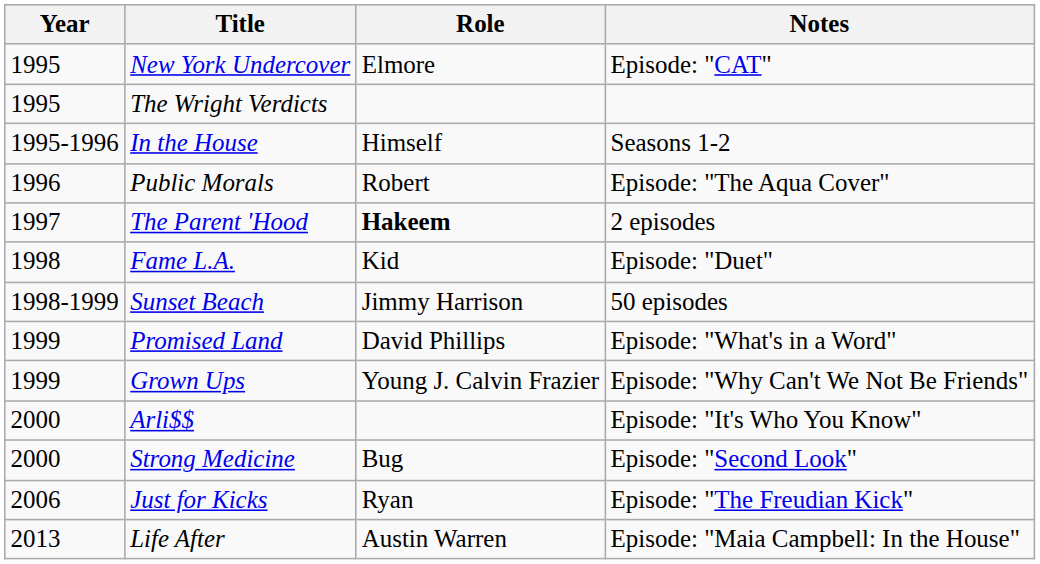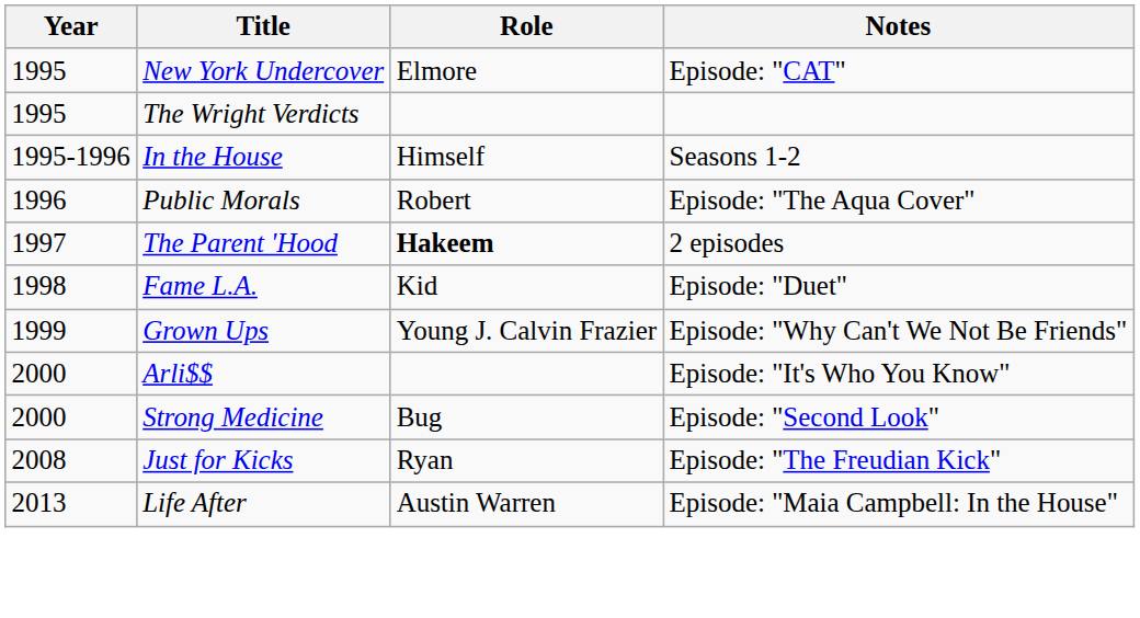- row: 1998-1999 | Sunset Beach | Jimmy Harrison | 50 episodes
- row: 1999 | Promised Land | David Phillips | Episode: "What's in a Word"
Just for Kicks | Year: 2006 -> 2008
